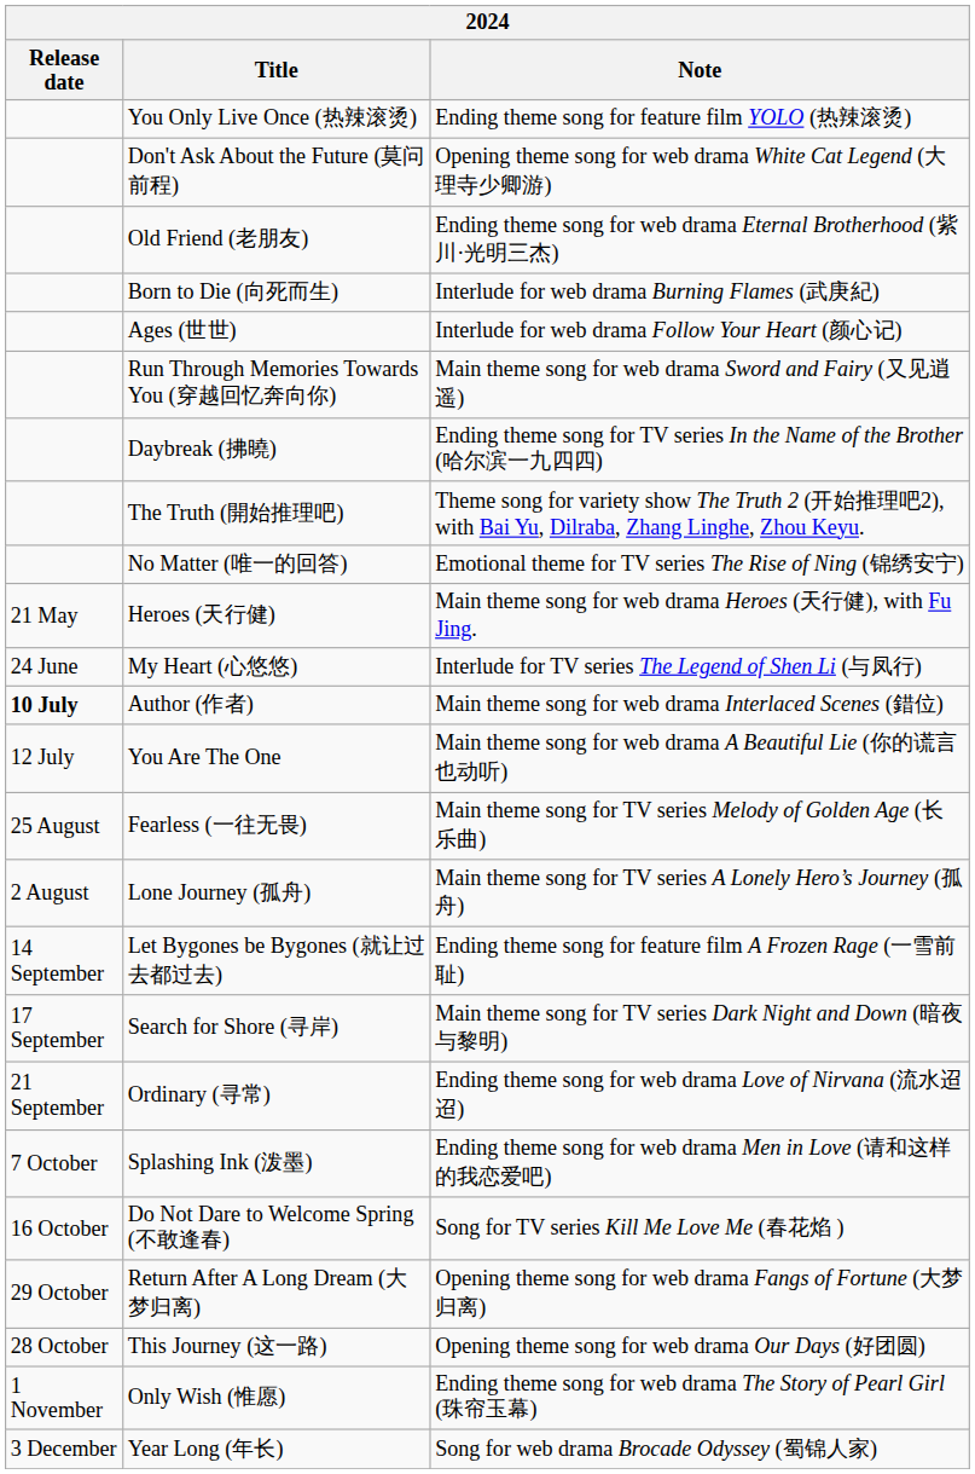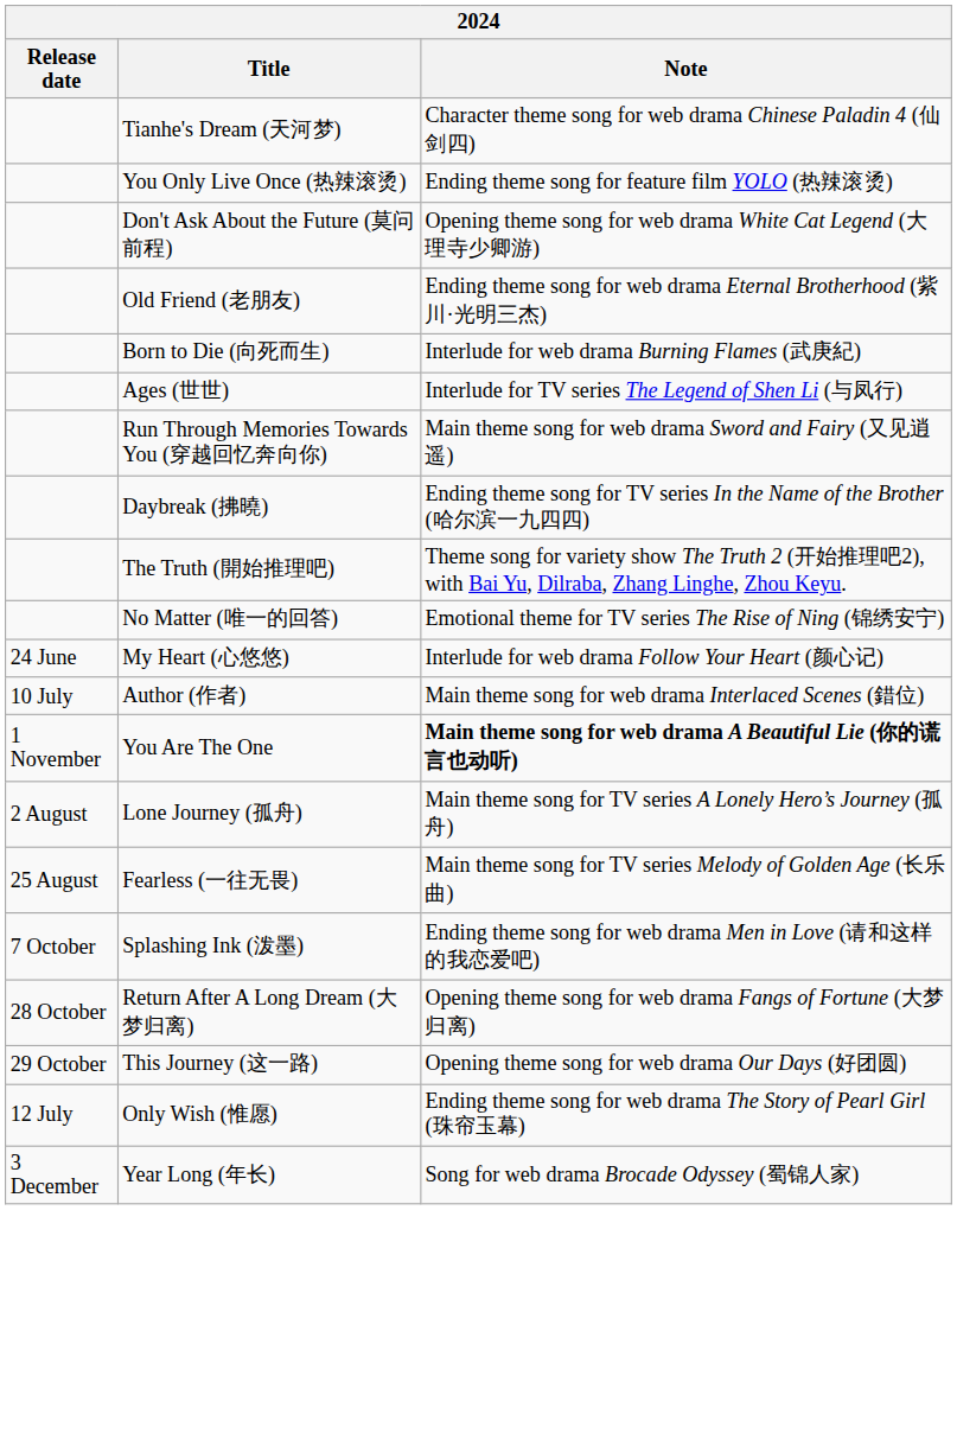+ row: Tianhe's Dream (天河梦) | Character theme song for web drama Chinese Paladin 4 (仙剑四)
Ages (世世) | Note: Interlude for web drama Follow Your Heart (颜心记) -> Interlude for TV series The Legend of Shen Li (与凤行)
- row: 21 May | Heroes (天行健) | Main theme song for web drama Heroes (天行健), with Fu Jing.
My Heart (心悠悠) | Note: Interlude for TV series The Legend of Shen Li (与凤行) -> Interlude for web drama Follow Your Heart (颜心记)
Author (作者) | Release date: bold -> normal
You Are The One | Release date: 12 July -> 1 November
You Are The One | Note: normal -> bold
rows swapped: Lone Journey (孤舟) <-> Fearless (一往无畏)
- row: 14 September | Let Bygones be Bygones (就让过去都过去) | Ending theme song for feature film A Frozen Rage (一雪前耻)
- row: 17 September | Search for Shore (寻岸) | Main theme song for TV series Dark Night and Down (暗夜与黎明)
- row: 21 September | Ordinary (寻常) | Ending theme song for web drama Love of Nirvana (流水迢迢)
- row: 16 October | Do Not Dare to Welcome Spring (不敢逢春) | Song for TV series Kill Me Love Me (春花焰 )
Return After A Long Dream (大梦归离) | Release date: 29 October -> 28 October
This Journey (这一路) | Release date: 28 October -> 29 October
Only Wish (惟愿) | Release date: 1 November -> 12 July
